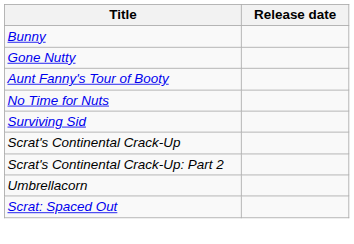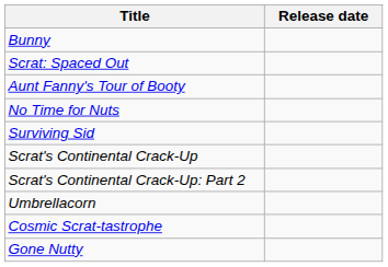rows swapped: Gone Nutty <-> Scrat: Spaced Out
+ row: Cosmic Scrat-tastrophe
